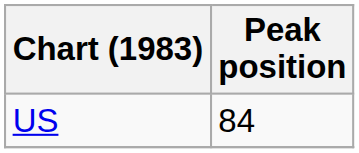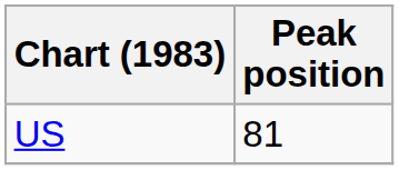US | Peak position: 84 -> 81
